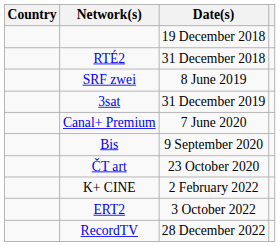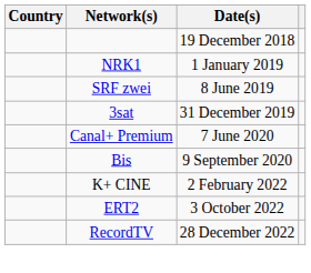- row: RTÉ2 | 31 December 2018
+ row: NRK1 | 1 January 2019
- row: ČT art | 23 October 2020
